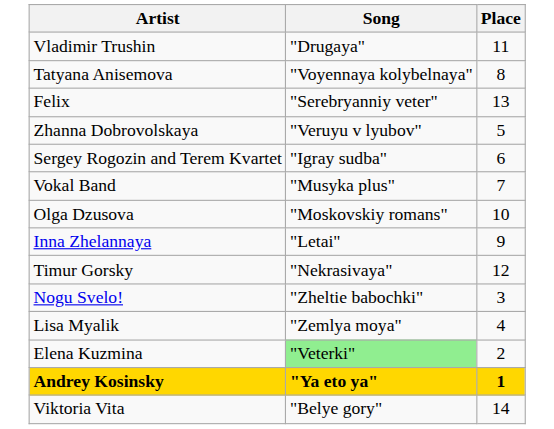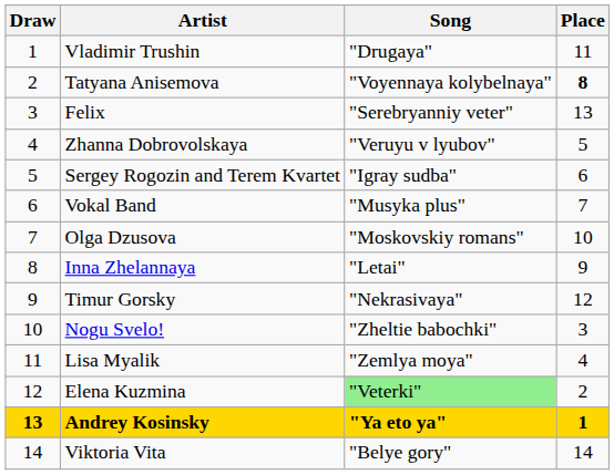+ column: Draw | 1 | 2 | 3 | 4 | 5 | 6 | 7 | 8 | 9 | 10 | 11 | 12 | 13 | 14
Tatyana Anisemova | Place: normal -> bold
